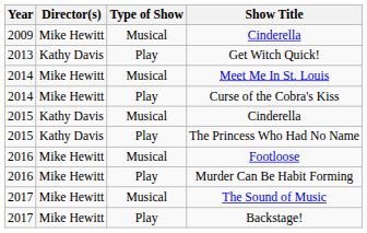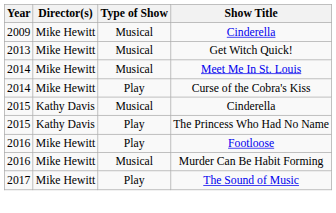Get Witch Quick! | Director(s): Kathy Davis -> Mike Hewitt
Get Witch Quick! | Type of Show: Play -> Musical
Footloose | Type of Show: Musical -> Play
Murder Can Be Habit Forming | Type of Show: Play -> Musical
The Sound of Music | Type of Show: Musical -> Play
- row: 2017 | Mike Hewitt | Play | Backstage!
